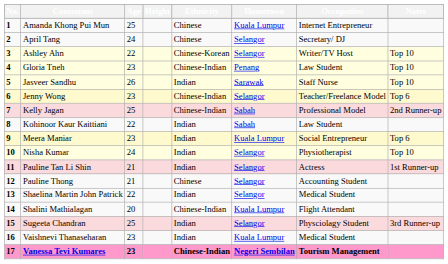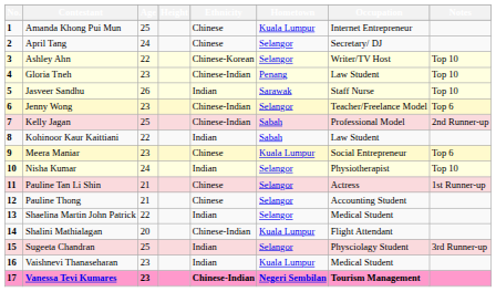Meera Maniar | Ethnicity: Indian -> Chinese
Pauline Tan Li Shin | Ethnicity: Indian -> Chinese
